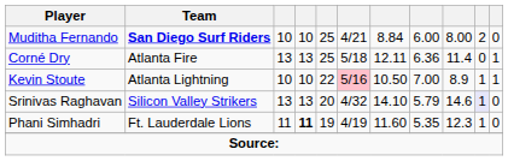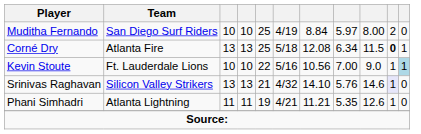Muditha Fernando | Team: bold -> normal
Muditha Fernando | column 6: 4/21 -> 4/19
Muditha Fernando | column 8: 6.00 -> 5.97
Corné Dry | column 7: 12.11 -> 12.08
Corné Dry | column 8: 6.36 -> 6.34
Corné Dry | column 9: 11.4 -> 11.5
Corné Dry | column 10: normal -> bold
Kevin Stoute | Team: Atlanta Lightning -> Ft. Lauderdale Lions
Kevin Stoute | column 6: pink background -> no background
Kevin Stoute | column 7: 10.50 -> 10.56
Kevin Stoute | column 9: 8.9 -> 9.0
Kevin Stoute | column 11: no background -> lightblue background
Srinivas Raghavan | column 5: 20 -> 21
Srinivas Raghavan | column 8: 5.79 -> 5.76
Phani Simhadri | Team: Ft. Lauderdale Lions -> Atlanta Lightning
Phani Simhadri | column 4: bold -> normal
Phani Simhadri | column 6: 4/19 -> 4/21
Phani Simhadri | column 7: 11.60 -> 11.21
Phani Simhadri | column 9: 12.3 -> 12.6
